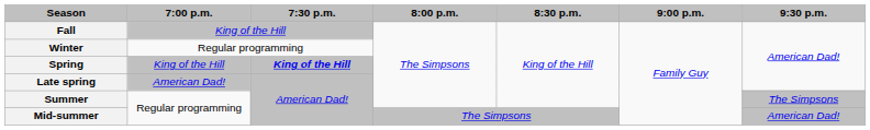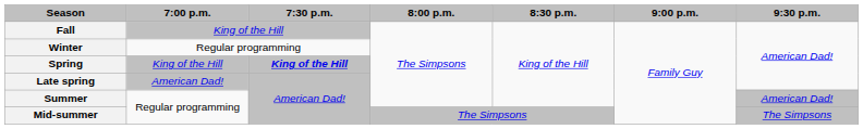Summer | 9:30 p.m.: The Simpsons -> American Dad!
Mid-summer | 9:30 p.m.: American Dad! -> The Simpsons
